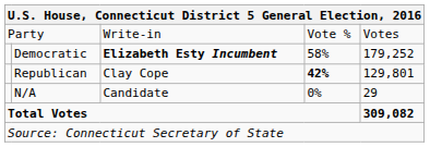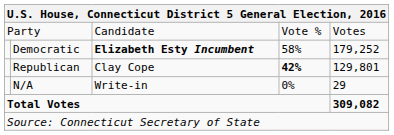Party | column 3: Write-in -> Candidate
N/A | column 3: Candidate -> Write-in
